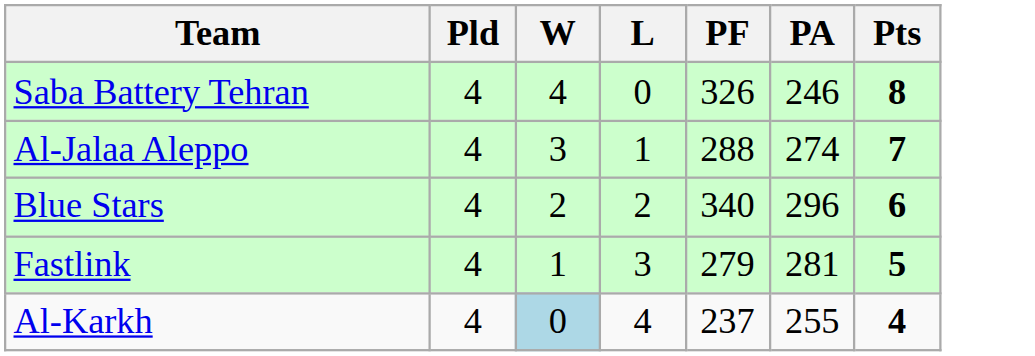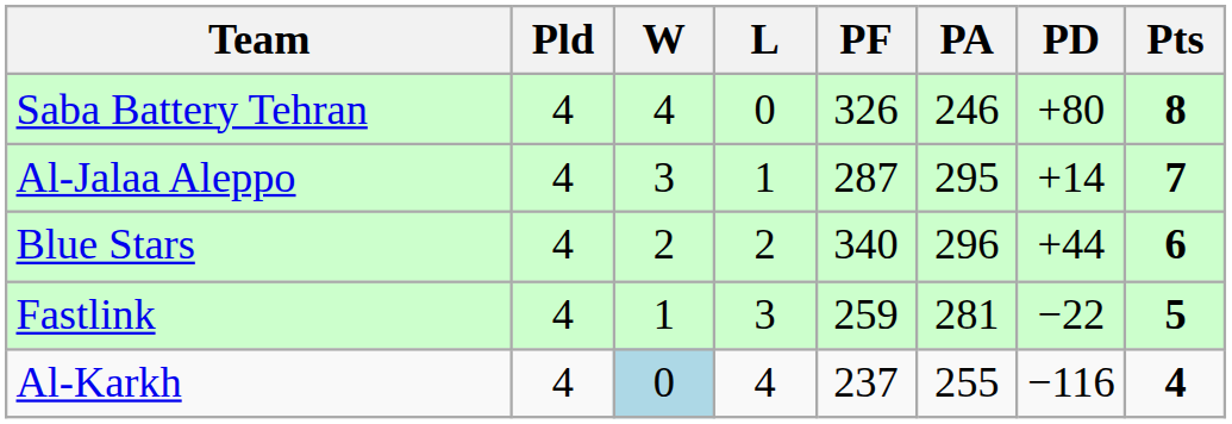+ column: PD | +80 | +14 | +44 | −22 | −116
Al-Jalaa Aleppo | PF: 288 -> 287
Al-Jalaa Aleppo | PA: 274 -> 295
Fastlink | PF: 279 -> 259
